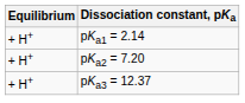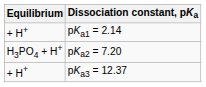pKa2 = 7.20 | Equilibrium: + H+ -> H3PO4 + H+
